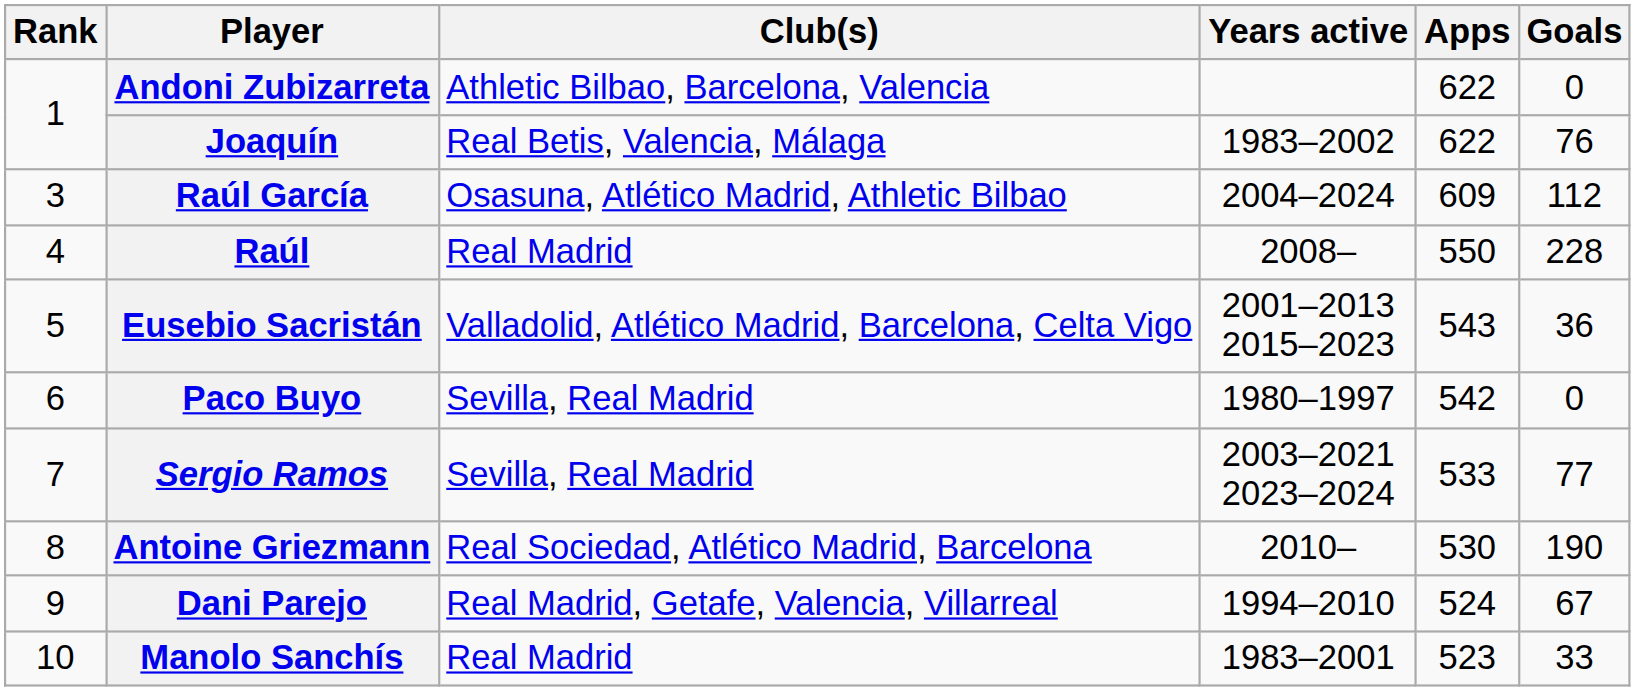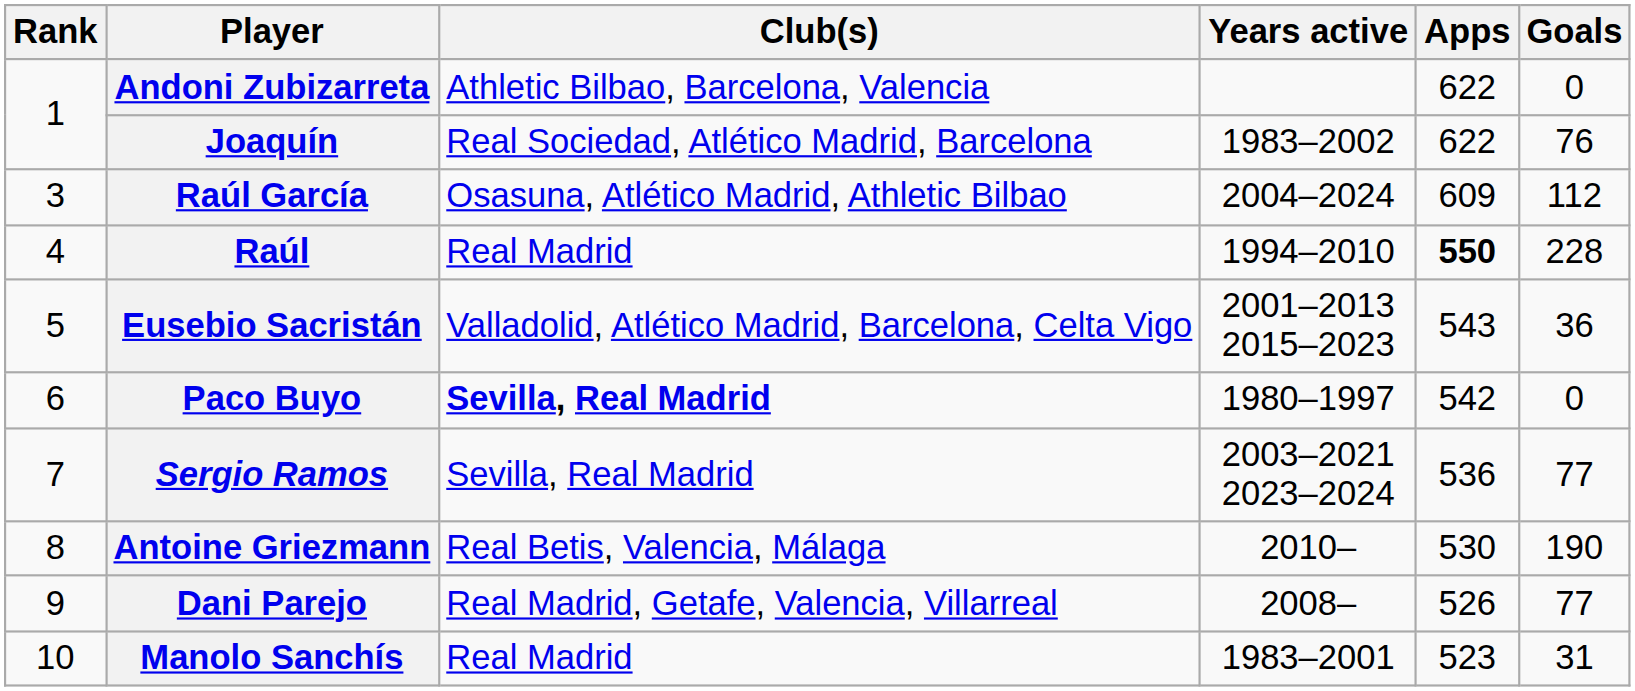Joaquín | Club(s): Real Betis, Valencia, Málaga -> Real Sociedad, Atlético Madrid, Barcelona
Raúl | Years active: 2008– -> 1994–2010
Raúl | Apps: normal -> bold
Paco Buyo | Club(s): normal -> bold
Sergio Ramos | Apps: 533 -> 536
Antoine Griezmann | Club(s): Real Sociedad, Atlético Madrid, Barcelona -> Real Betis, Valencia, Málaga
Dani Parejo | Years active: 1994–2010 -> 2008–
Dani Parejo | Apps: 524 -> 526
Dani Parejo | Goals: 67 -> 77
Manolo Sanchís | Goals: 33 -> 31
